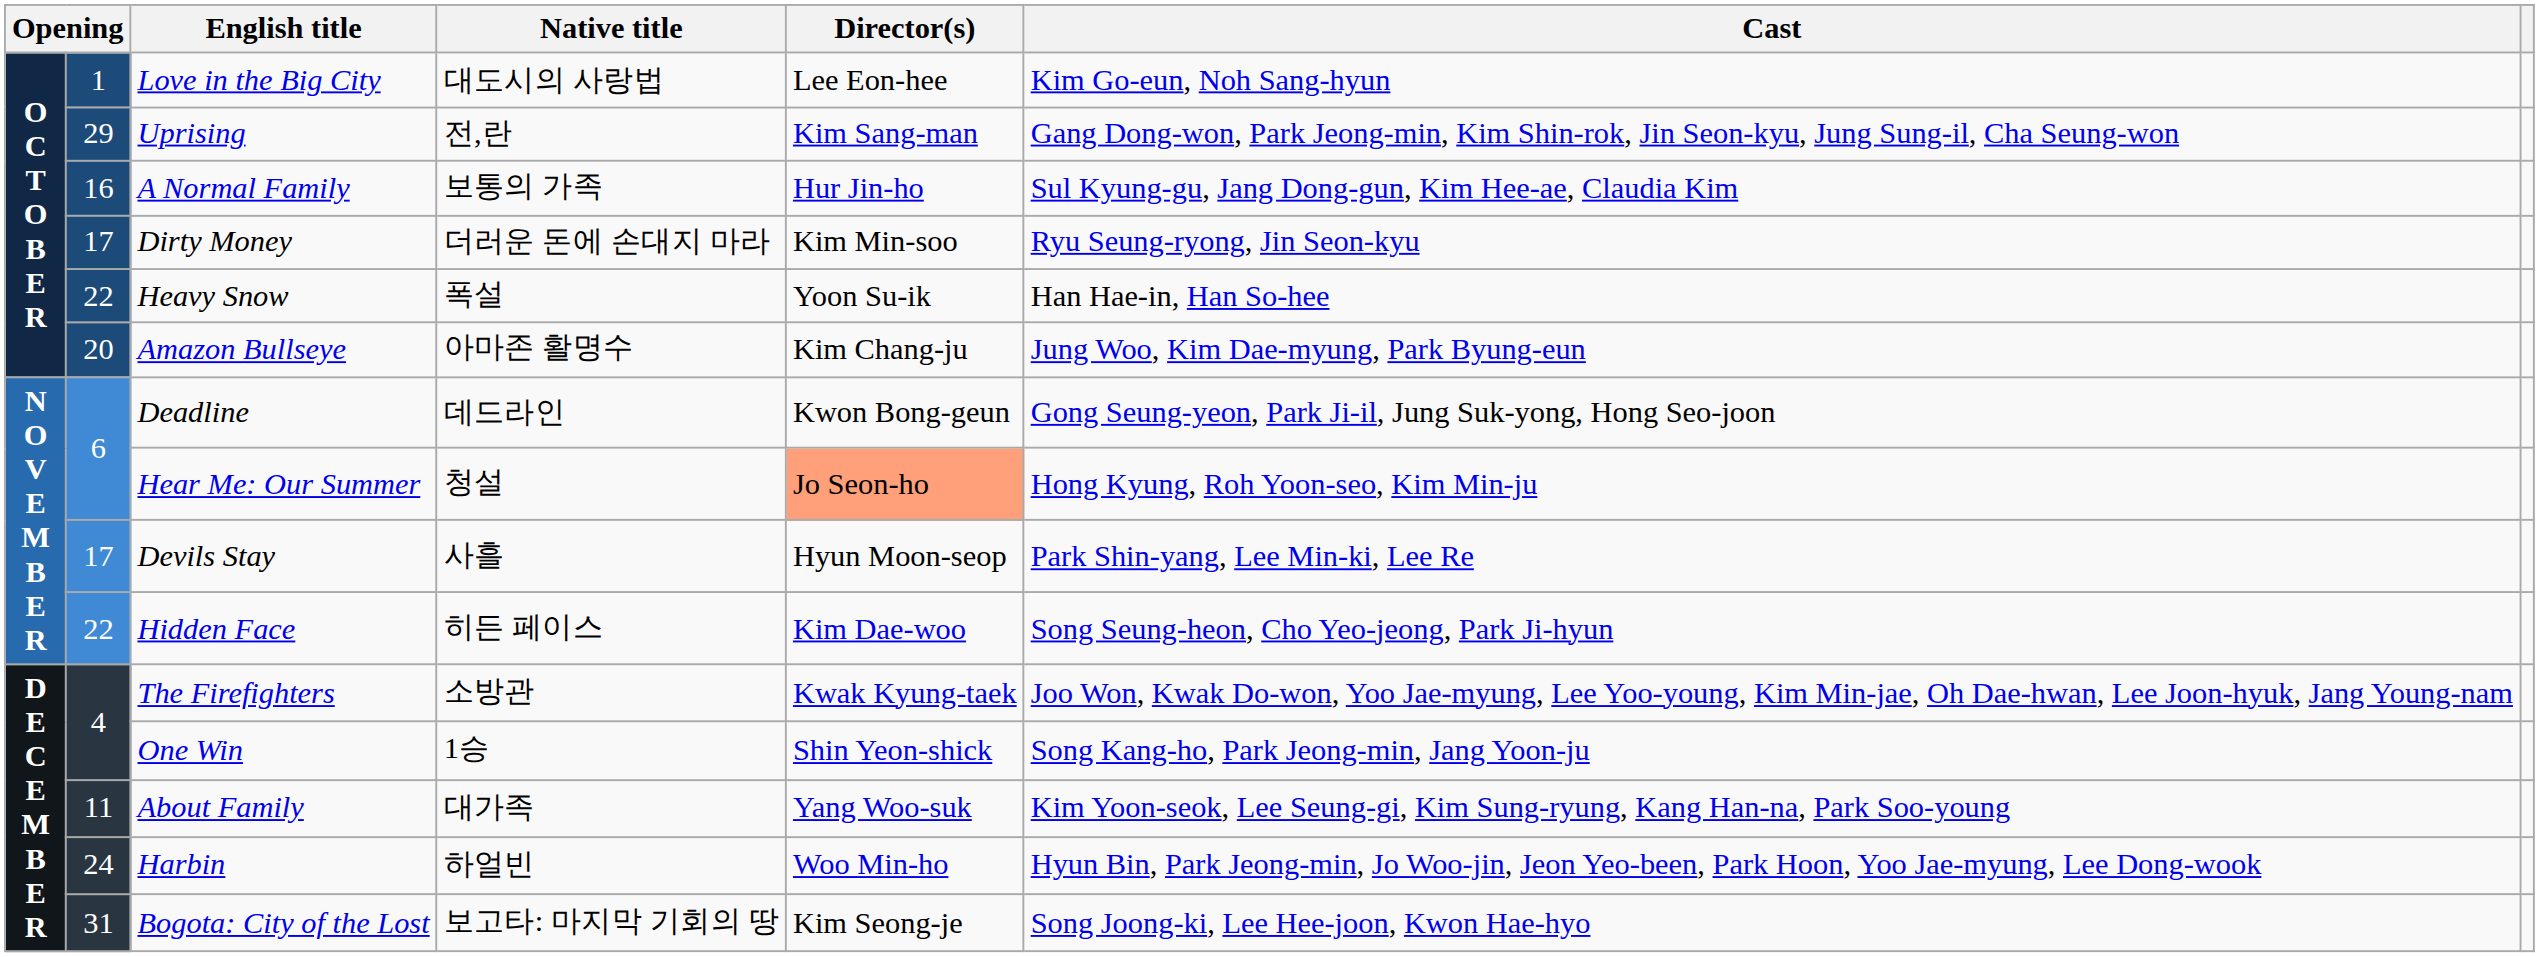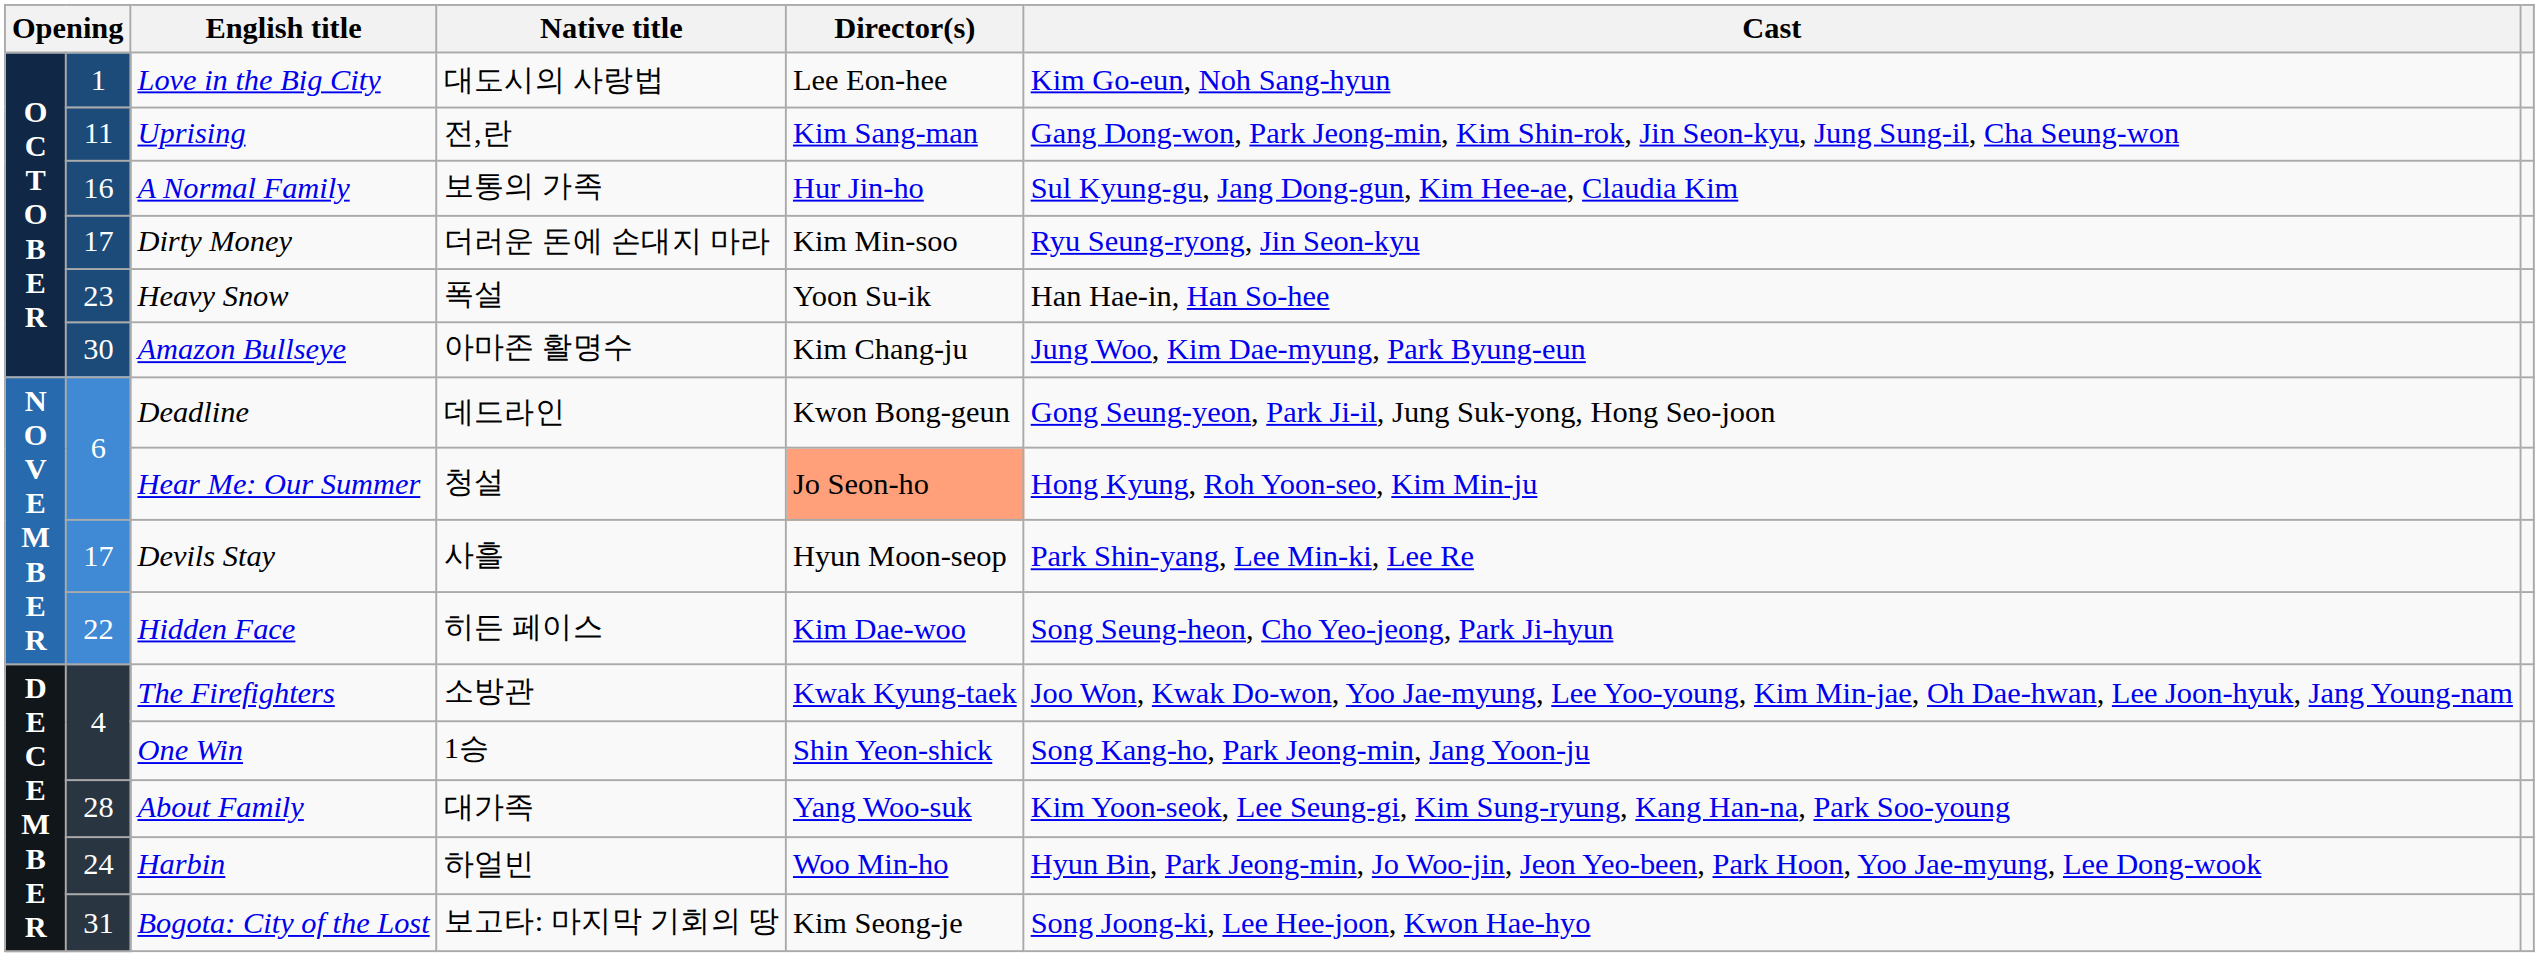Uprising | column 2: 29 -> 11
Heavy Snow | column 2: 22 -> 23
Amazon Bullseye | column 2: 20 -> 30
About Family | column 2: 11 -> 28
